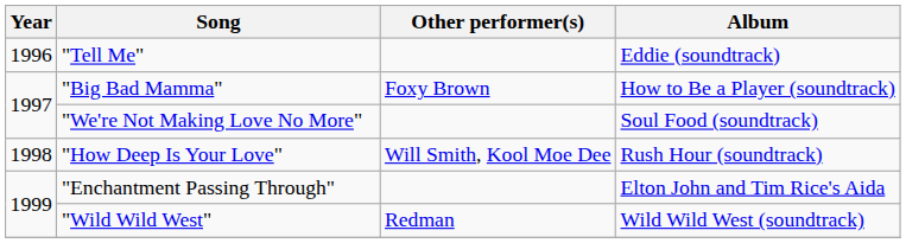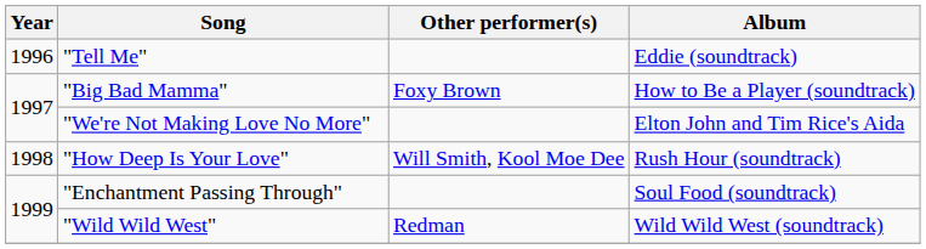"We're Not Making Love No More" | Album: Soul Food (soundtrack) -> Elton John and Tim Rice's Aida
"Enchantment Passing Through" | Album: Elton John and Tim Rice's Aida -> Soul Food (soundtrack)
